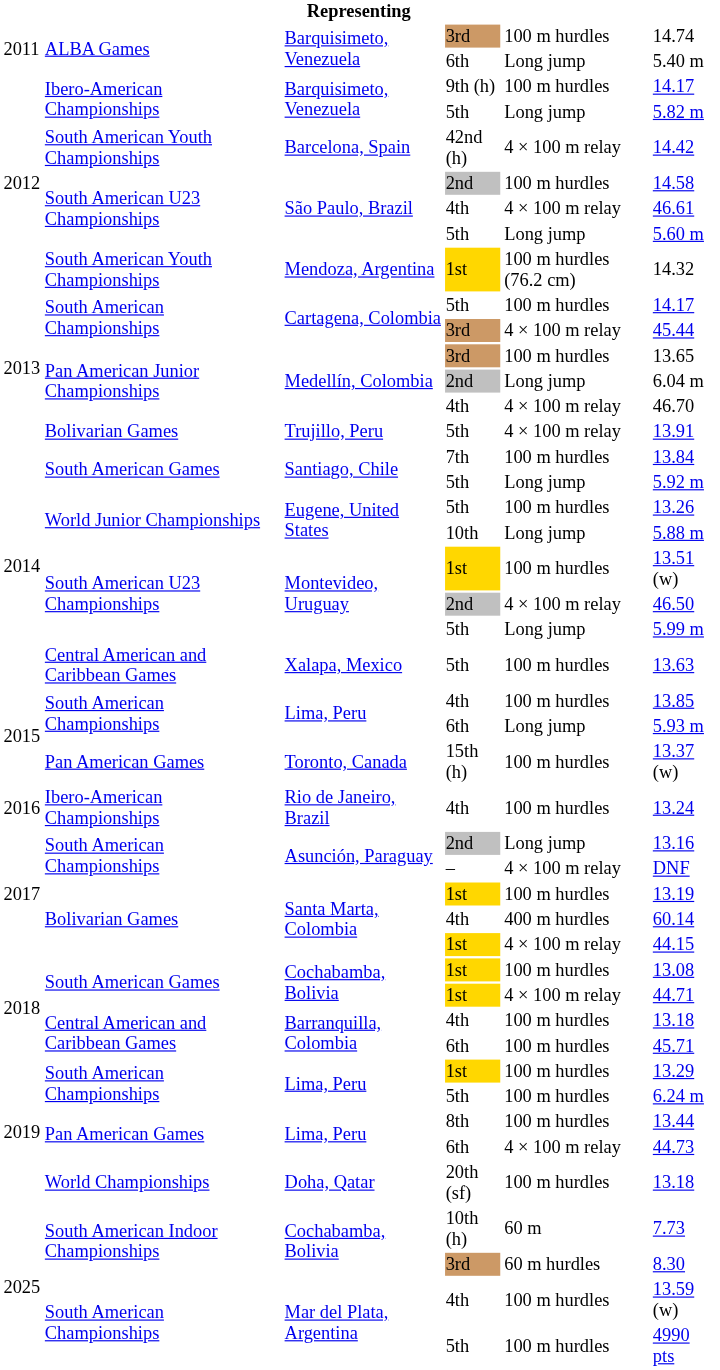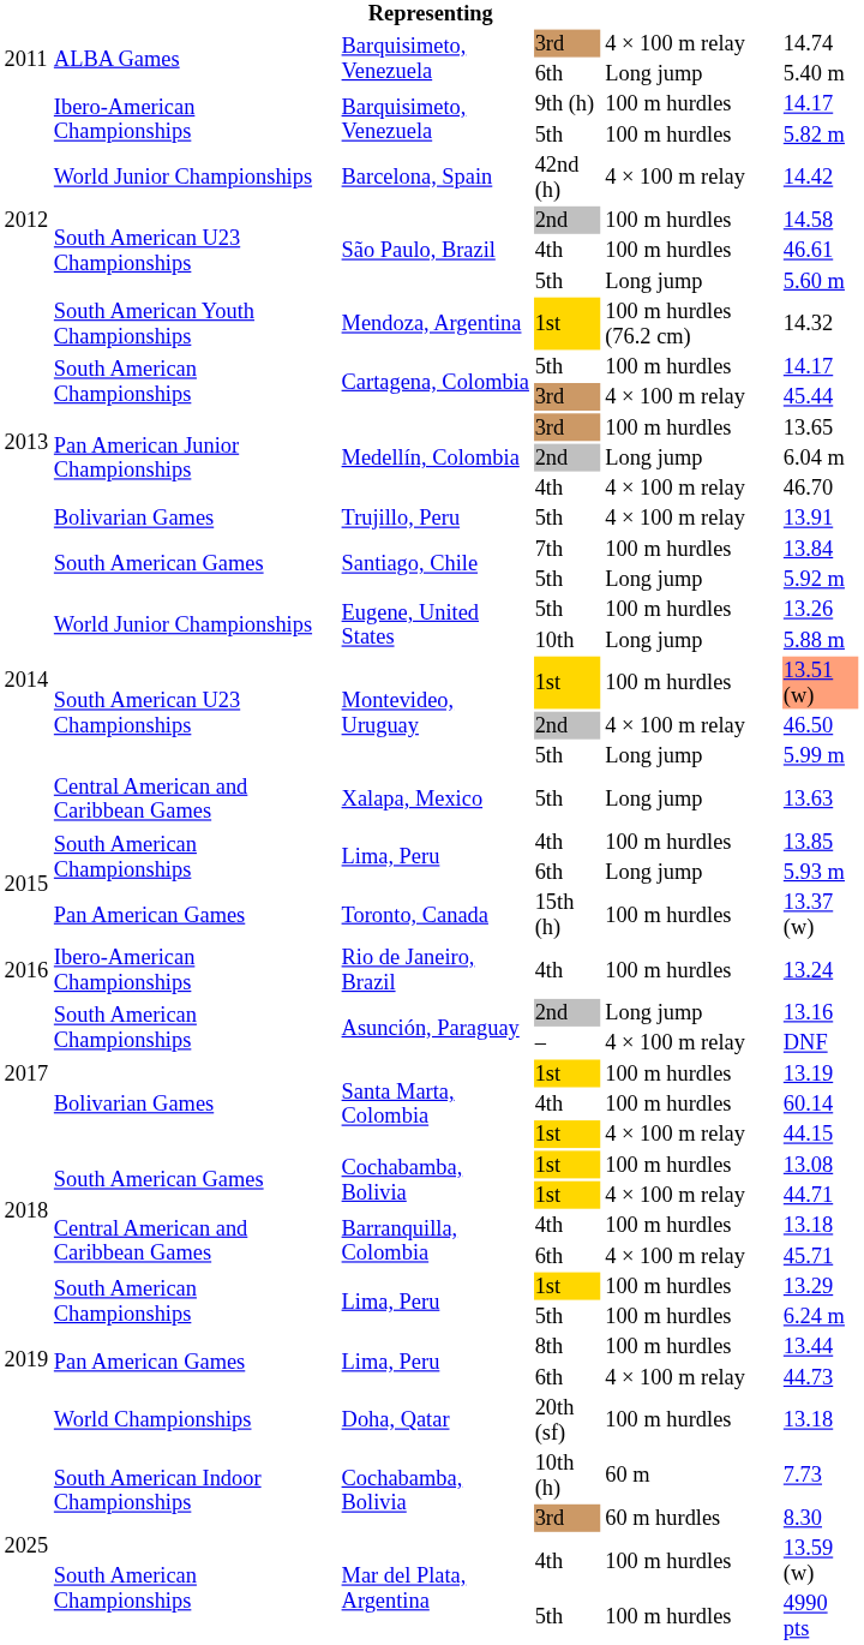Barquisimeto, Venezuela / 3rd | column 5: 100 m hurdles -> 4 × 100 m relay
Barquisimeto, Venezuela / 5th | column 5: Long jump -> 100 m hurdles
Barcelona, Spain | column 2: South American Youth Championships -> World Junior Championships
São Paulo, Brazil / 4th | column 5: 4 × 100 m relay -> 100 m hurdles
Montevideo, Uruguay / 1st | column 6: no background -> lightsalmon background
Xalapa, Mexico | column 5: 100 m hurdles -> Long jump
Santa Marta, Colombia / 4th | column 5: 400 m hurdles -> 100 m hurdles
Barranquilla, Colombia / 6th | column 5: 100 m hurdles -> 4 × 100 m relay
